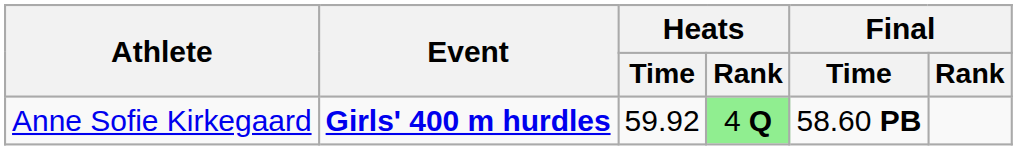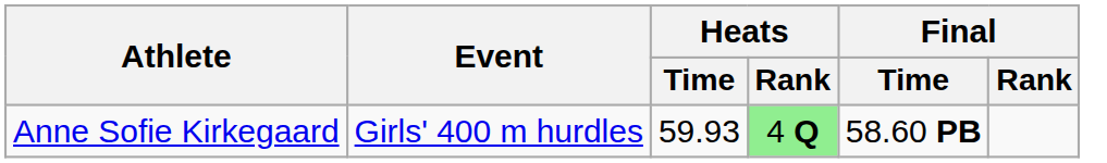Anne Sofie Kirkegaard | Event: bold -> normal
Anne Sofie Kirkegaard | Heats / Time: 59.92 -> 59.93
